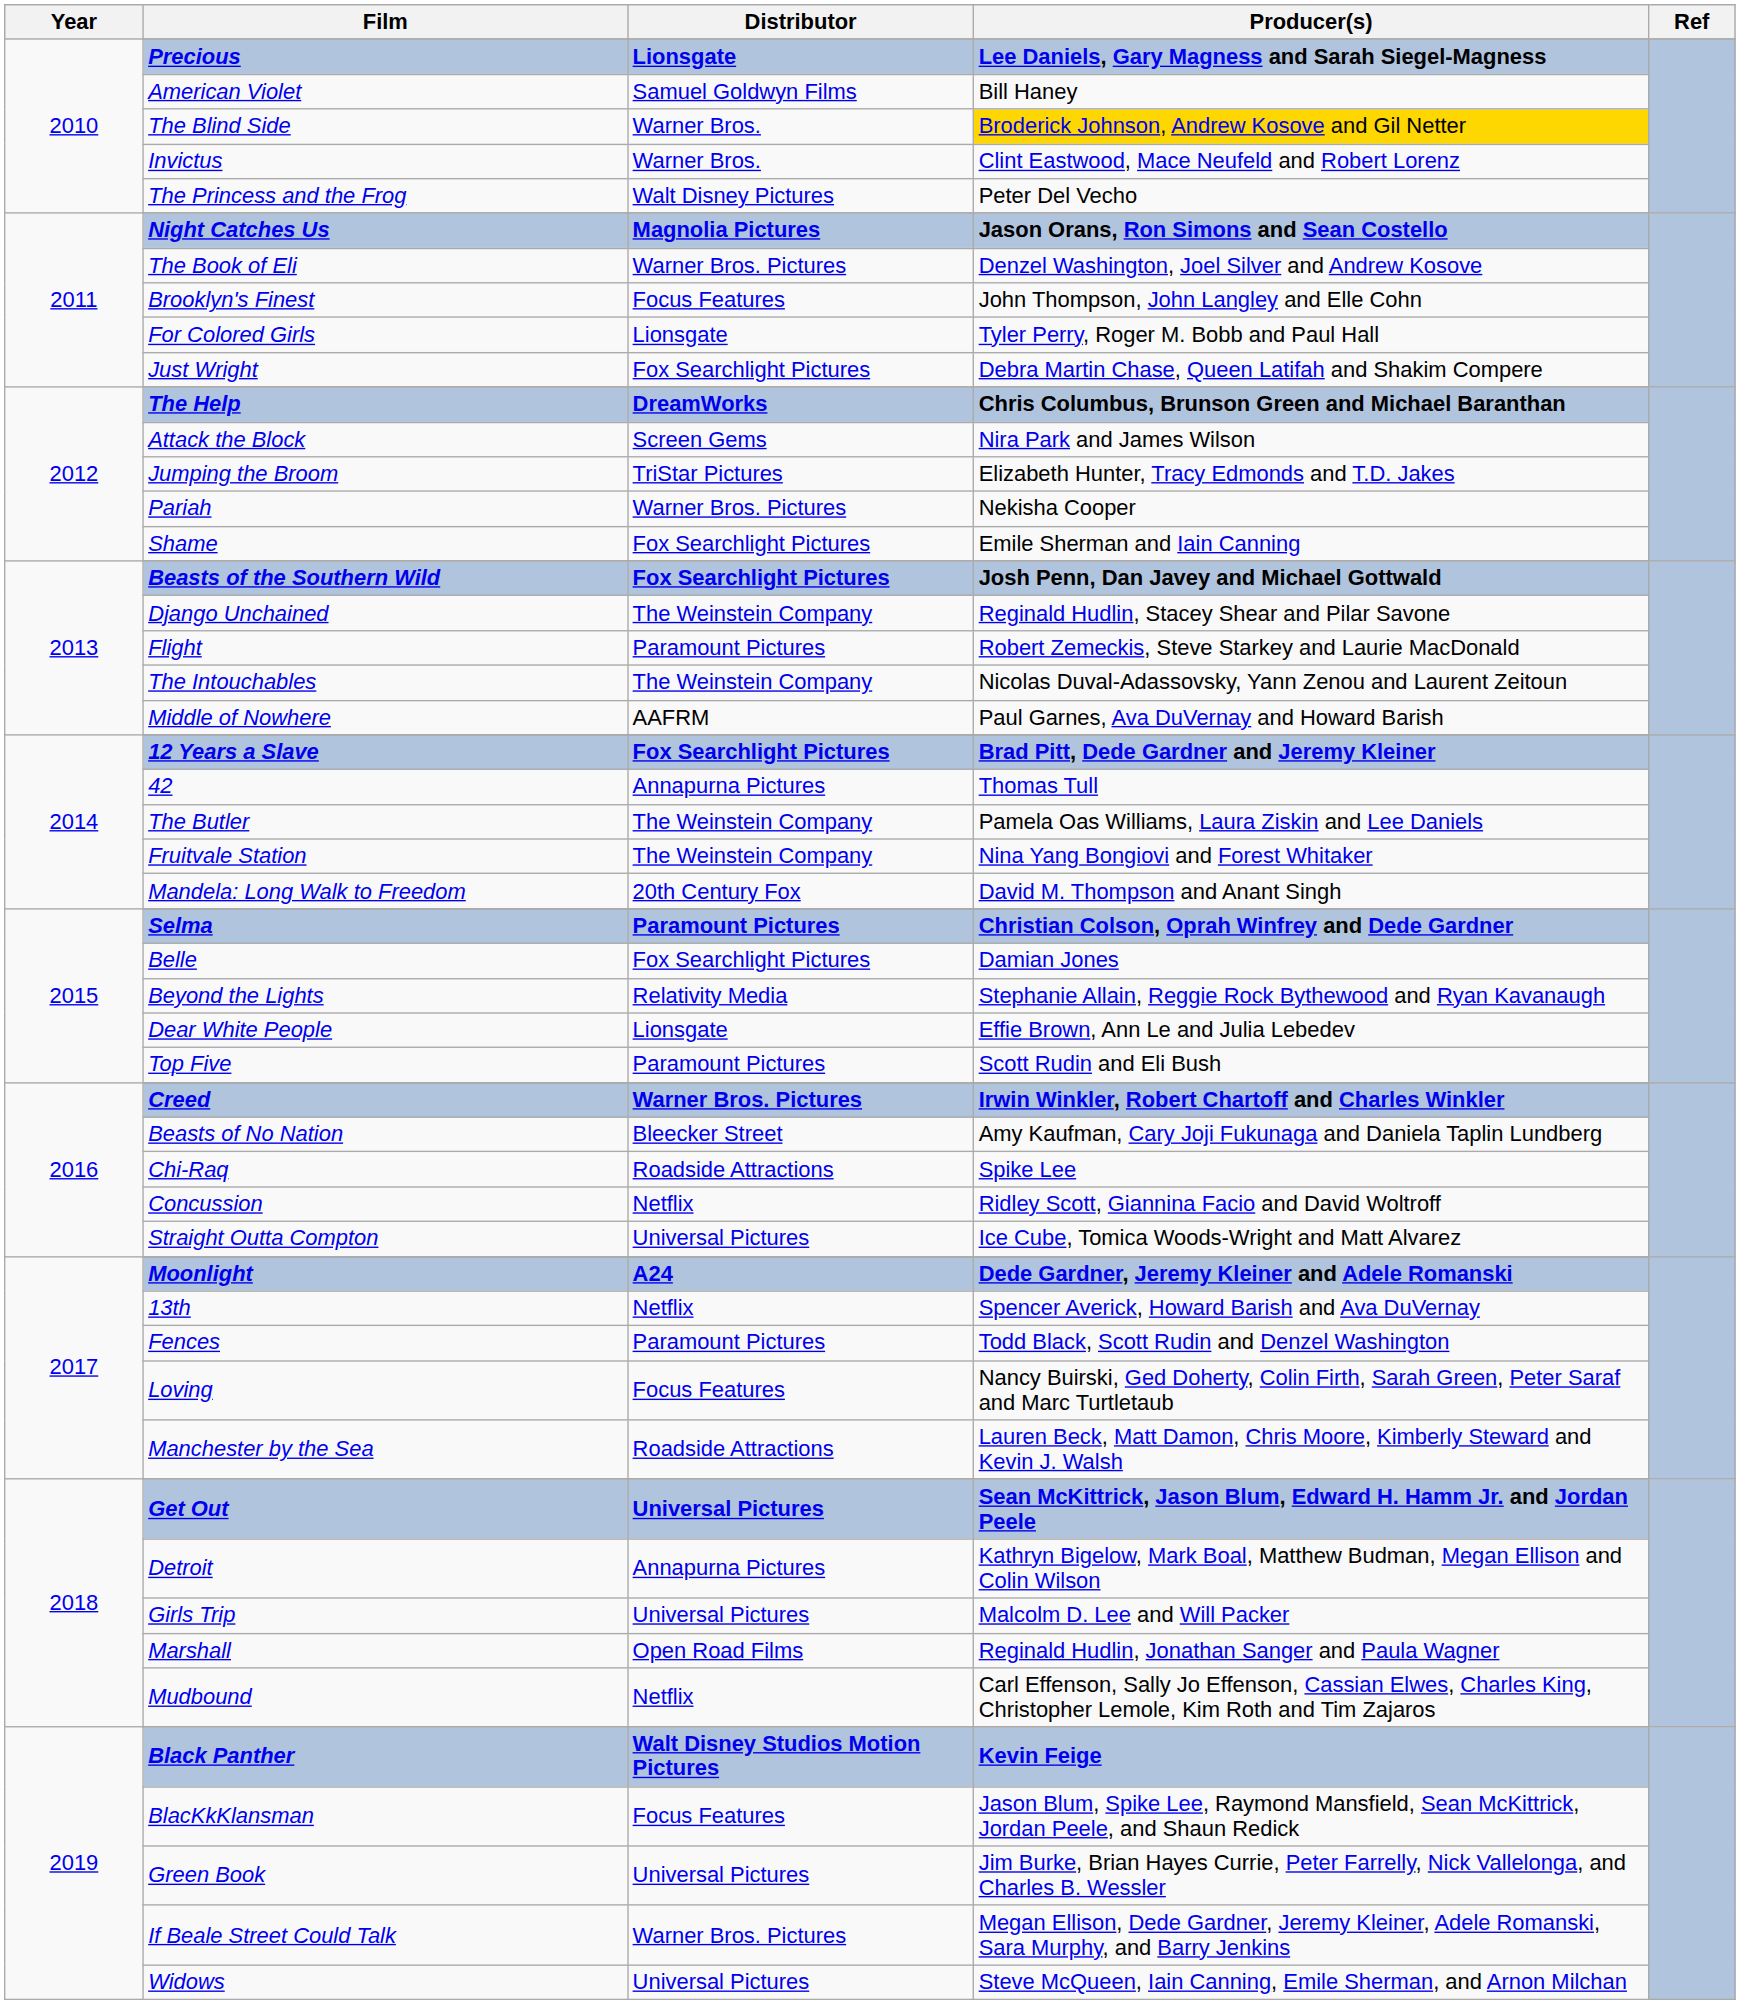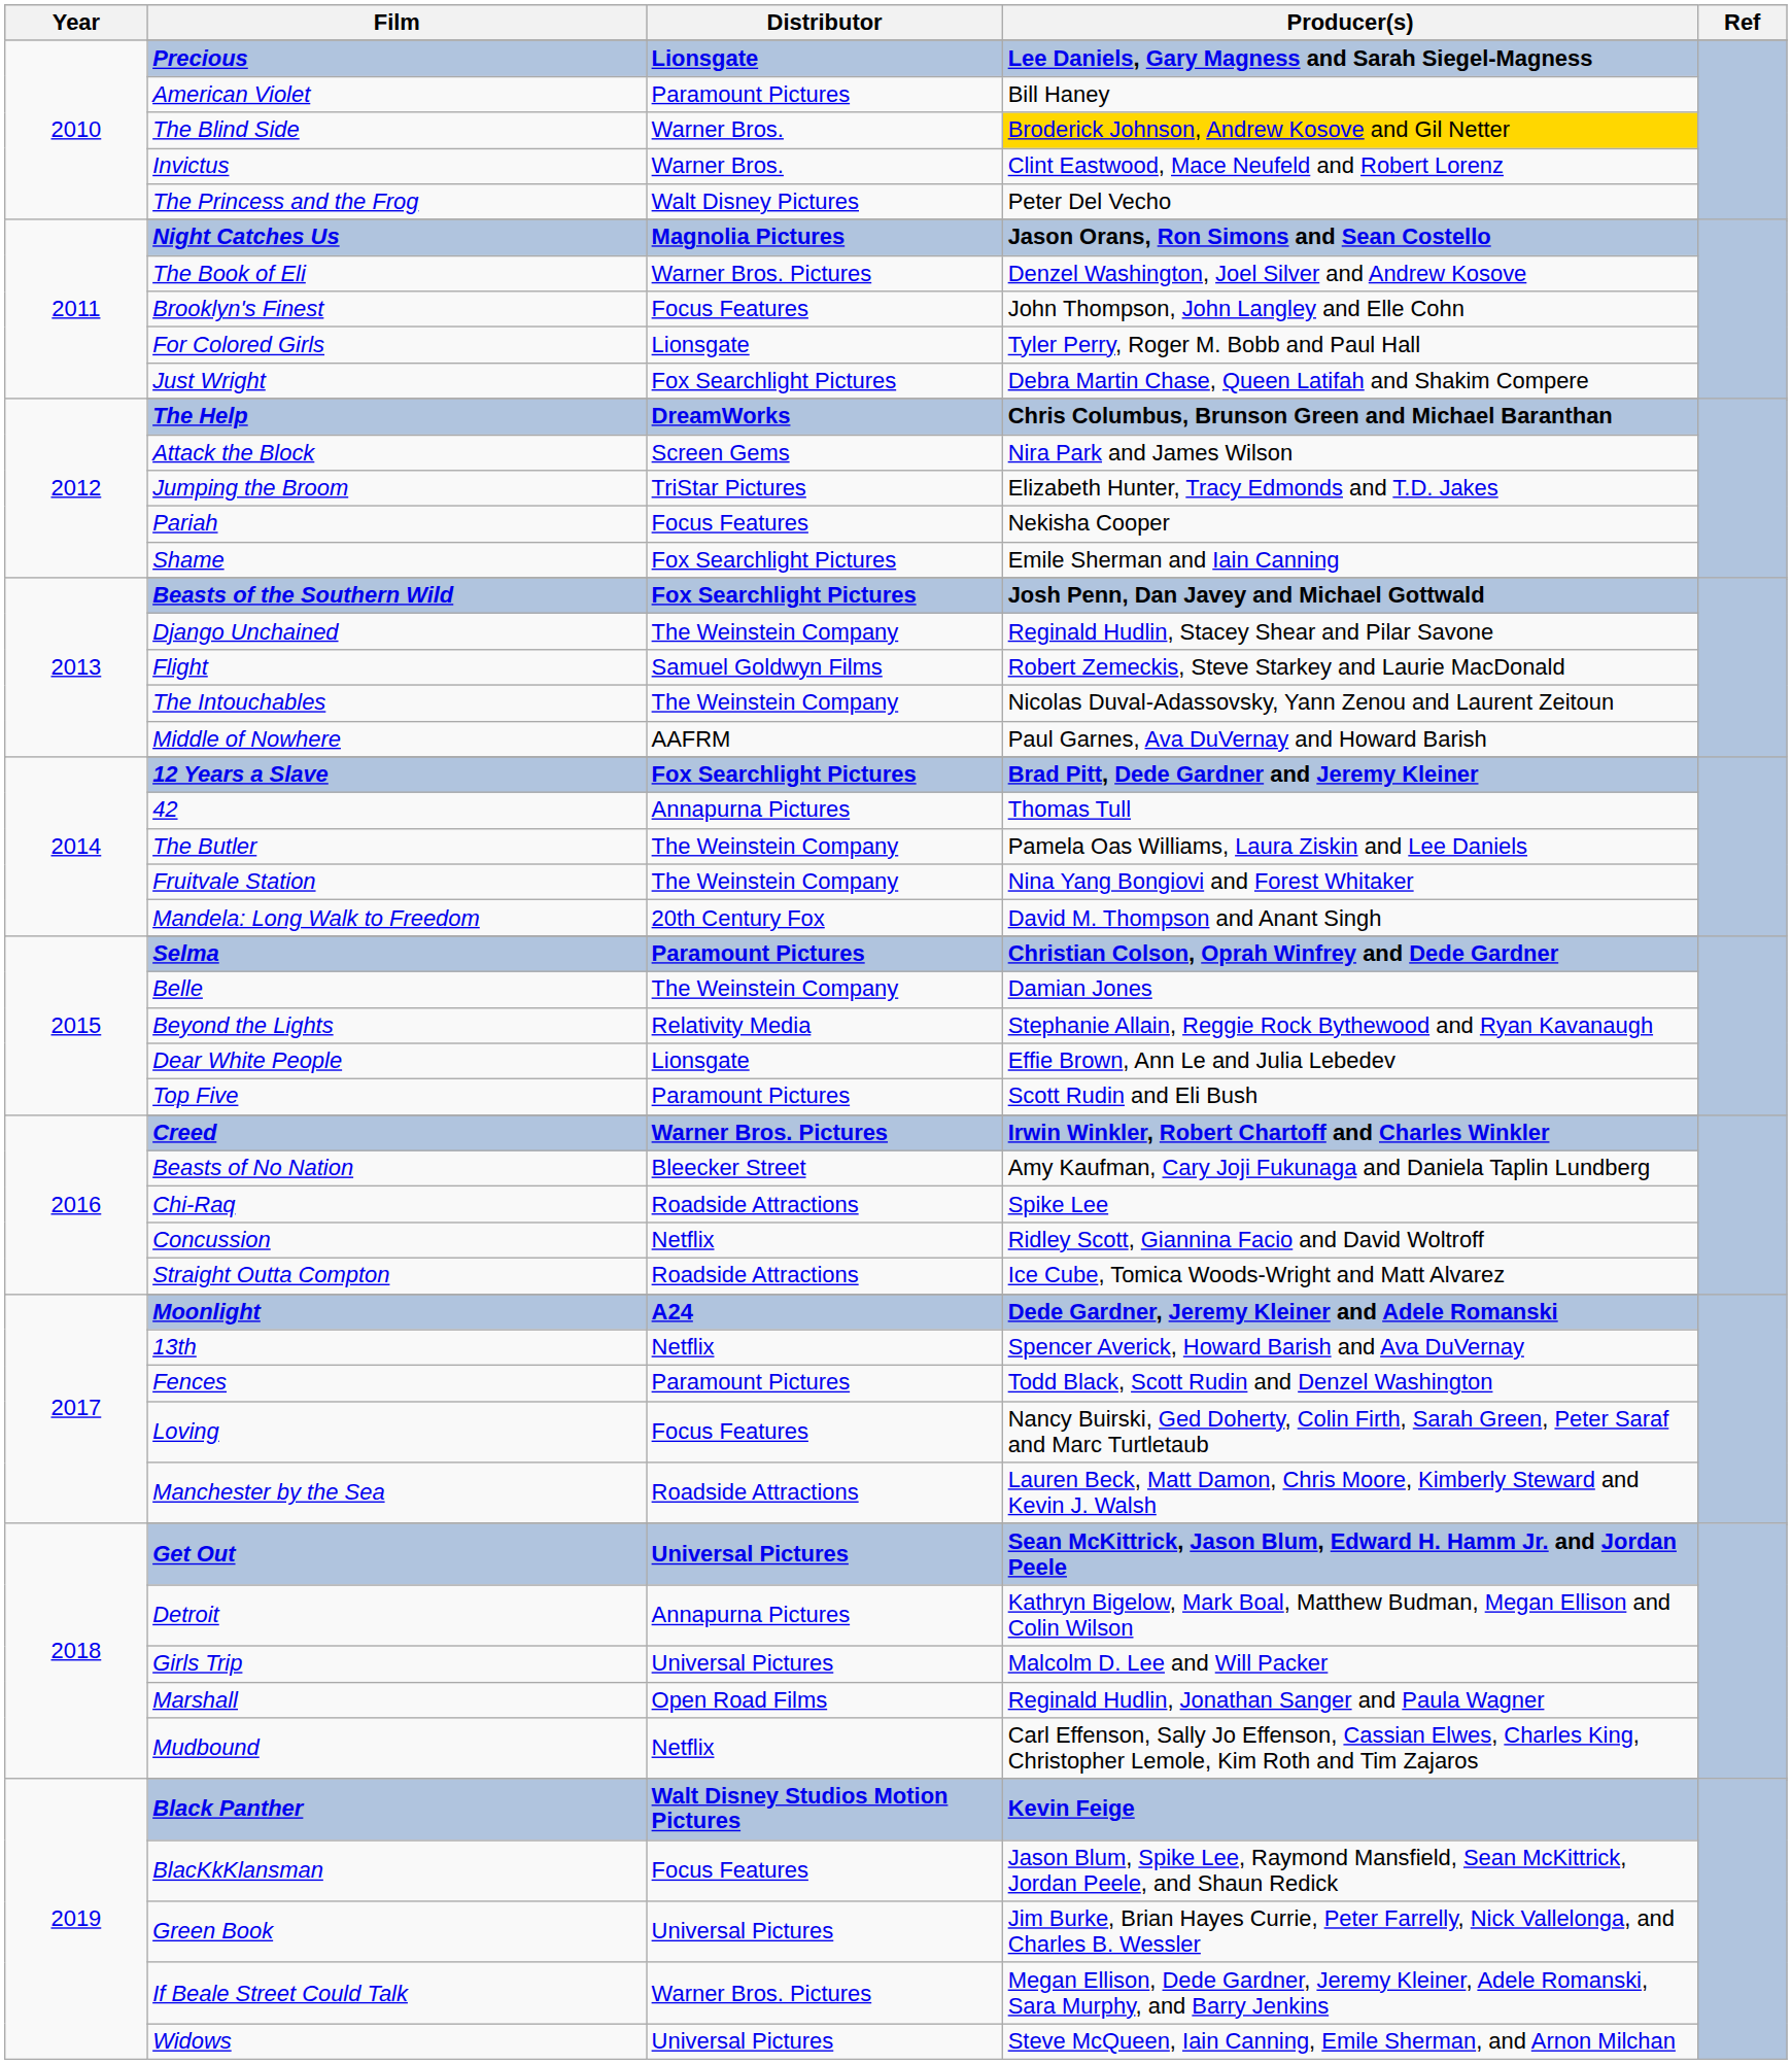American Violet | Distributor: Samuel Goldwyn Films -> Paramount Pictures
Pariah | Distributor: Warner Bros. Pictures -> Focus Features
Flight | Distributor: Paramount Pictures -> Samuel Goldwyn Films
Belle | Distributor: Fox Searchlight Pictures -> The Weinstein Company
Straight Outta Compton | Distributor: Universal Pictures -> Roadside Attractions
